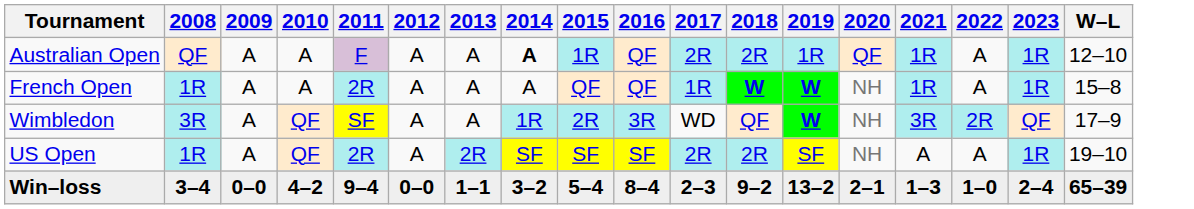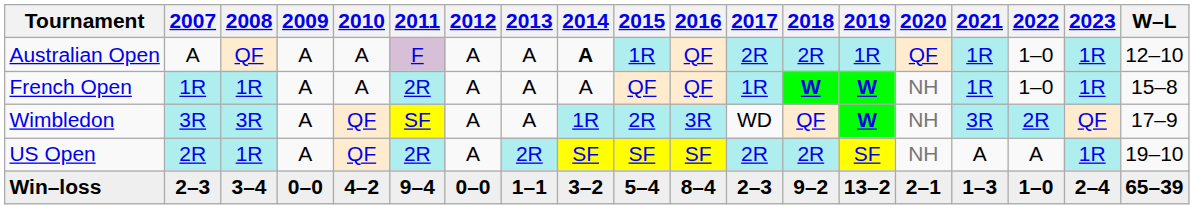+ column: 2007 | A | 1R | 3R | 2R | 2–3
Australian Open | 2022: A -> 1–0
French Open | 2022: A -> 1–0
